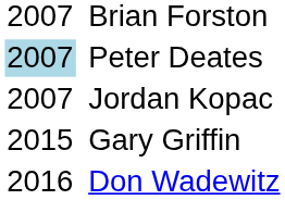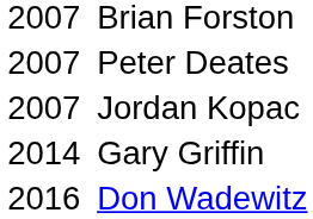Peter Deates | column 1: lightblue background -> no background
Gary Griffin | column 1: 2015 -> 2014
